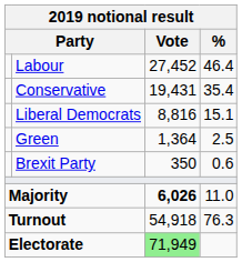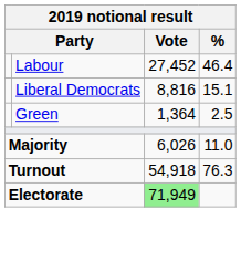- row: Conservative | 19,431 | 35.4
- row: Brexit Party | 350 | 0.6
Majority | Vote: bold -> normal
